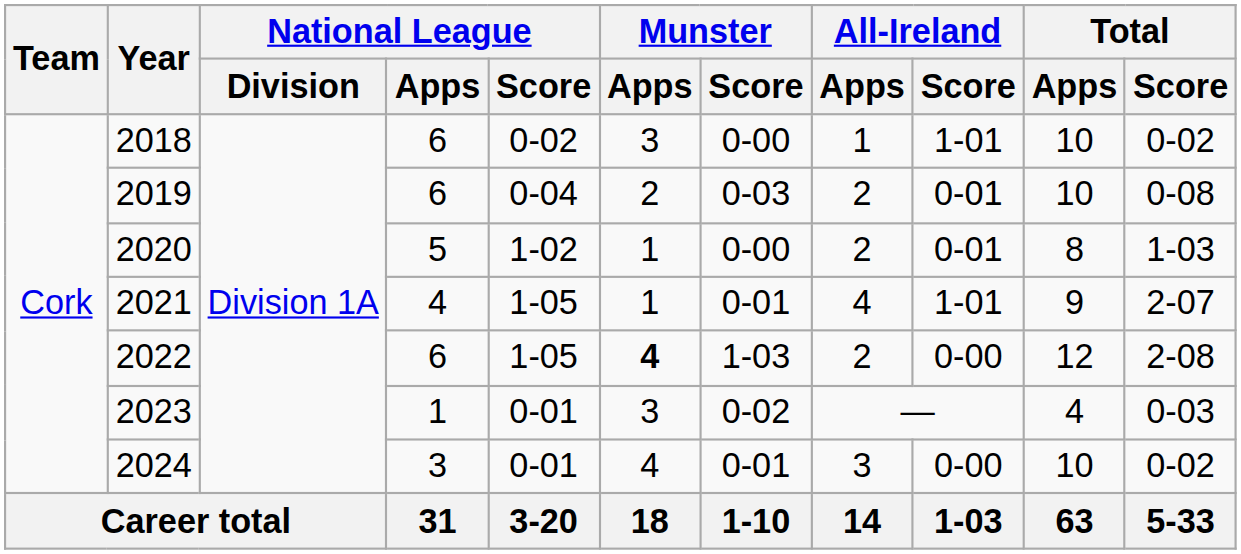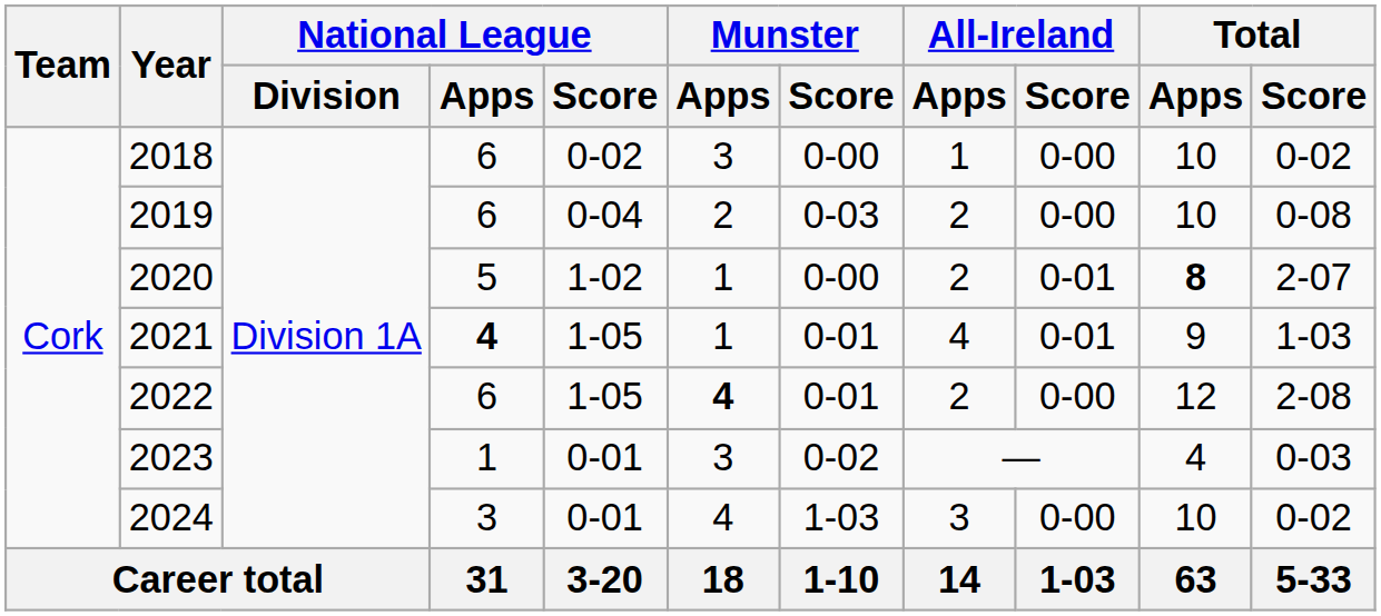2018 | All-Ireland / Score: 1-01 -> 0-00
2019 | All-Ireland / Score: 0-01 -> 0-00
2020 | Total / Apps: normal -> bold
2020 | Total / Score: 1-03 -> 2-07
2021 | National League / Apps: normal -> bold
2021 | All-Ireland / Score: 1-01 -> 0-01
2021 | Total / Score: 2-07 -> 1-03
2022 | Munster / Score: 1-03 -> 0-01
2024 | Munster / Score: 0-01 -> 1-03
